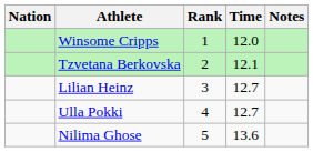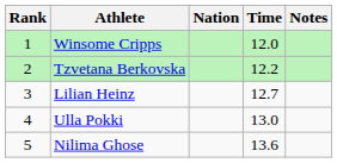columns swapped: Rank <-> Nation
Tzvetana Berkovska | Time: 12.1 -> 12.2
Ulla Pokki | Time: 12.7 -> 13.0
